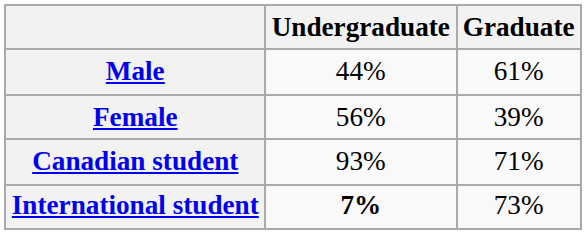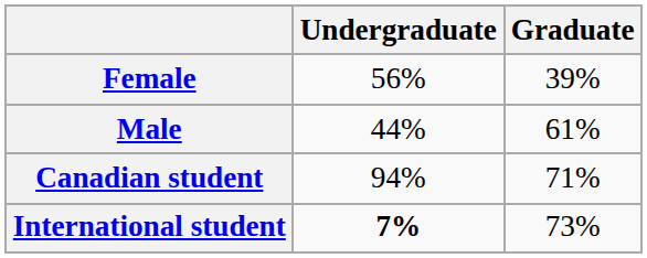rows swapped: Male <-> Female
Canadian student | Undergraduate: 93% -> 94%
